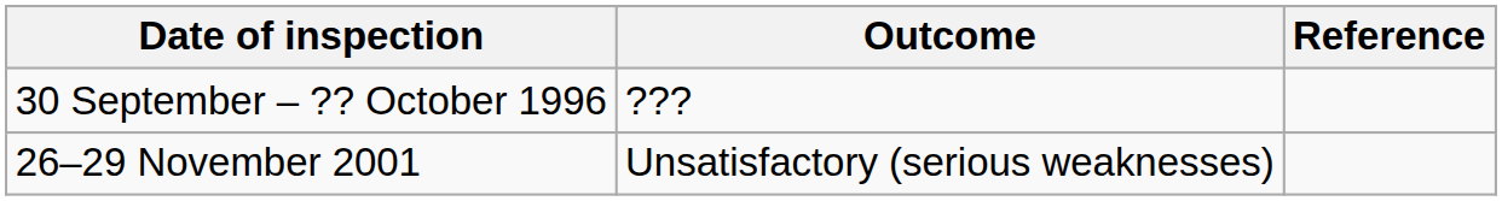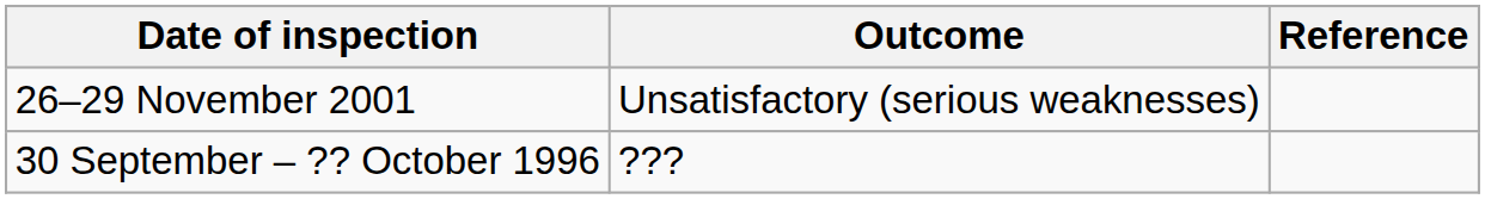rows swapped: 30 September – ?? October 1996 <-> 26–29 November 2001
